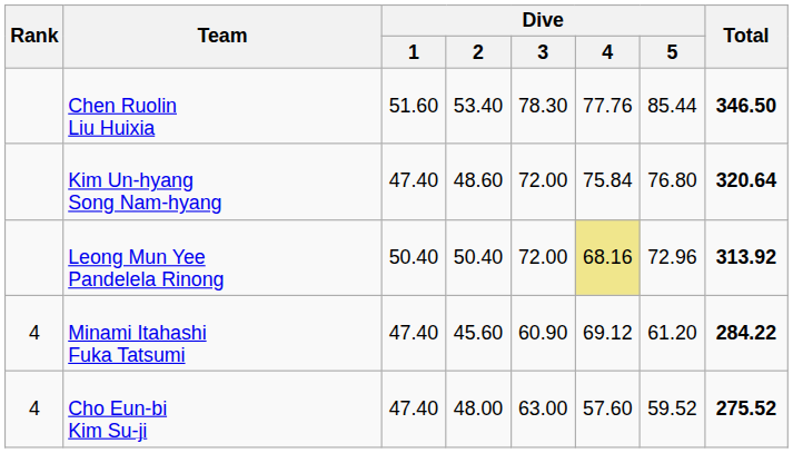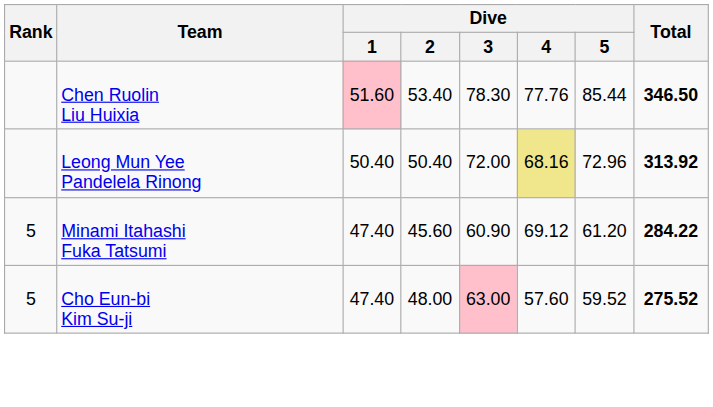Chen Ruolin Liu Huixia | Dive / 1: no background -> pink background
- row: Kim Un-hyang Song Nam-hyang | 47.40 | 48.60 | 72.00 | 75.84 | 76.80 | 320.64
Minami Itahashi Fuka Tatsumi | Rank: 4 -> 5
Cho Eun-bi Kim Su-ji | Rank: 4 -> 5
Cho Eun-bi Kim Su-ji | Dive / 3: no background -> pink background
